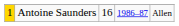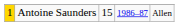Antoine Saunders | column 3: 16 -> 15
